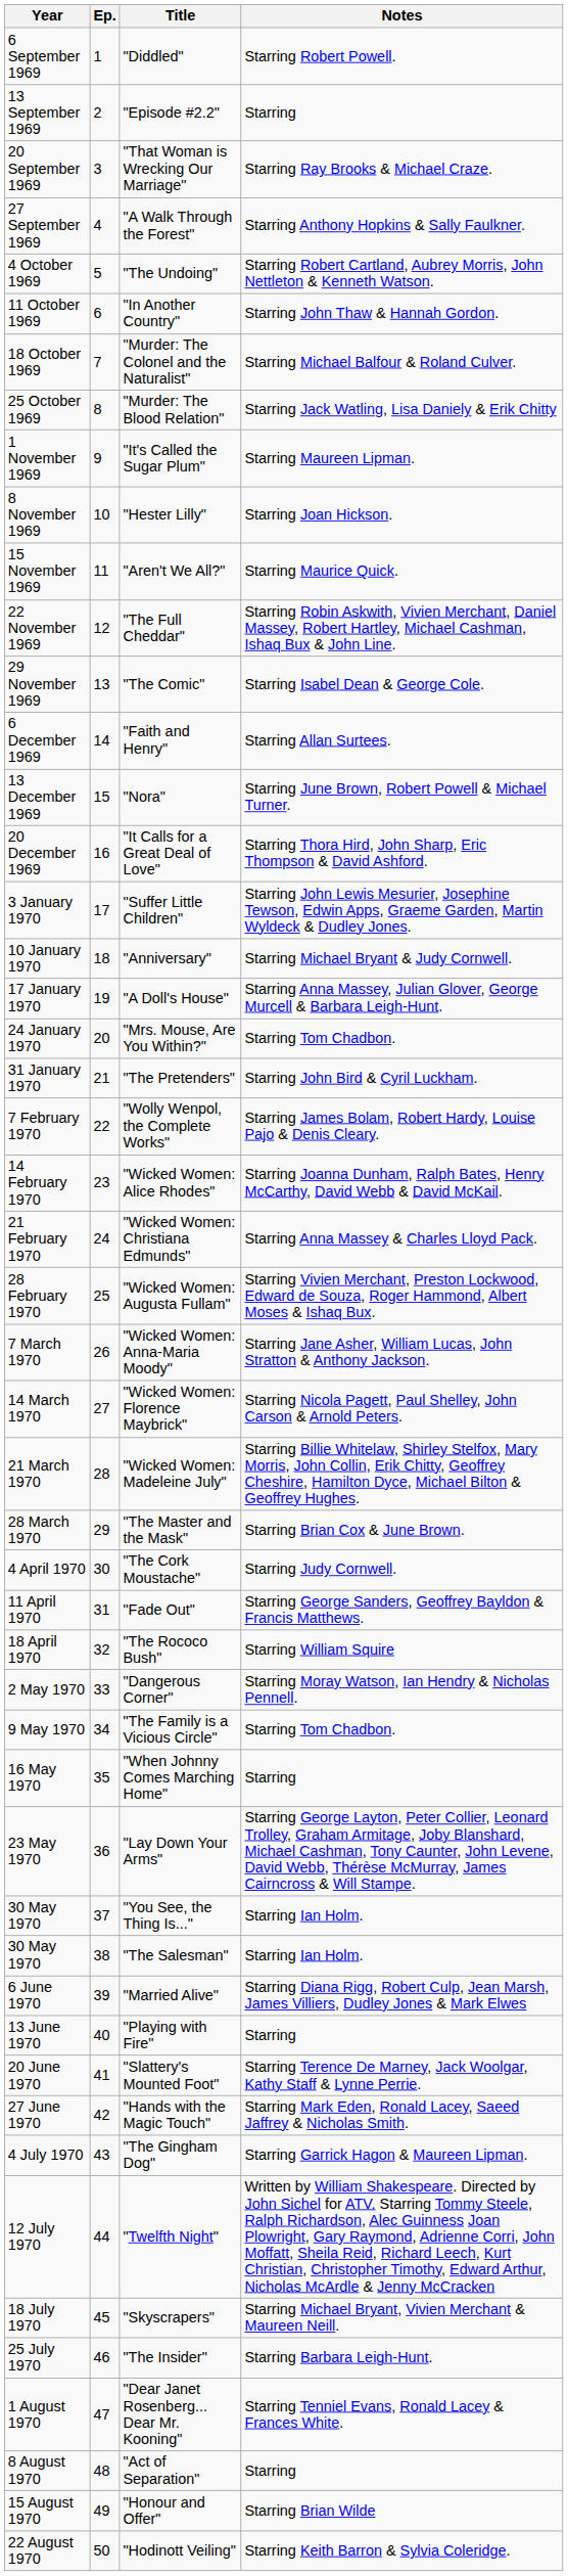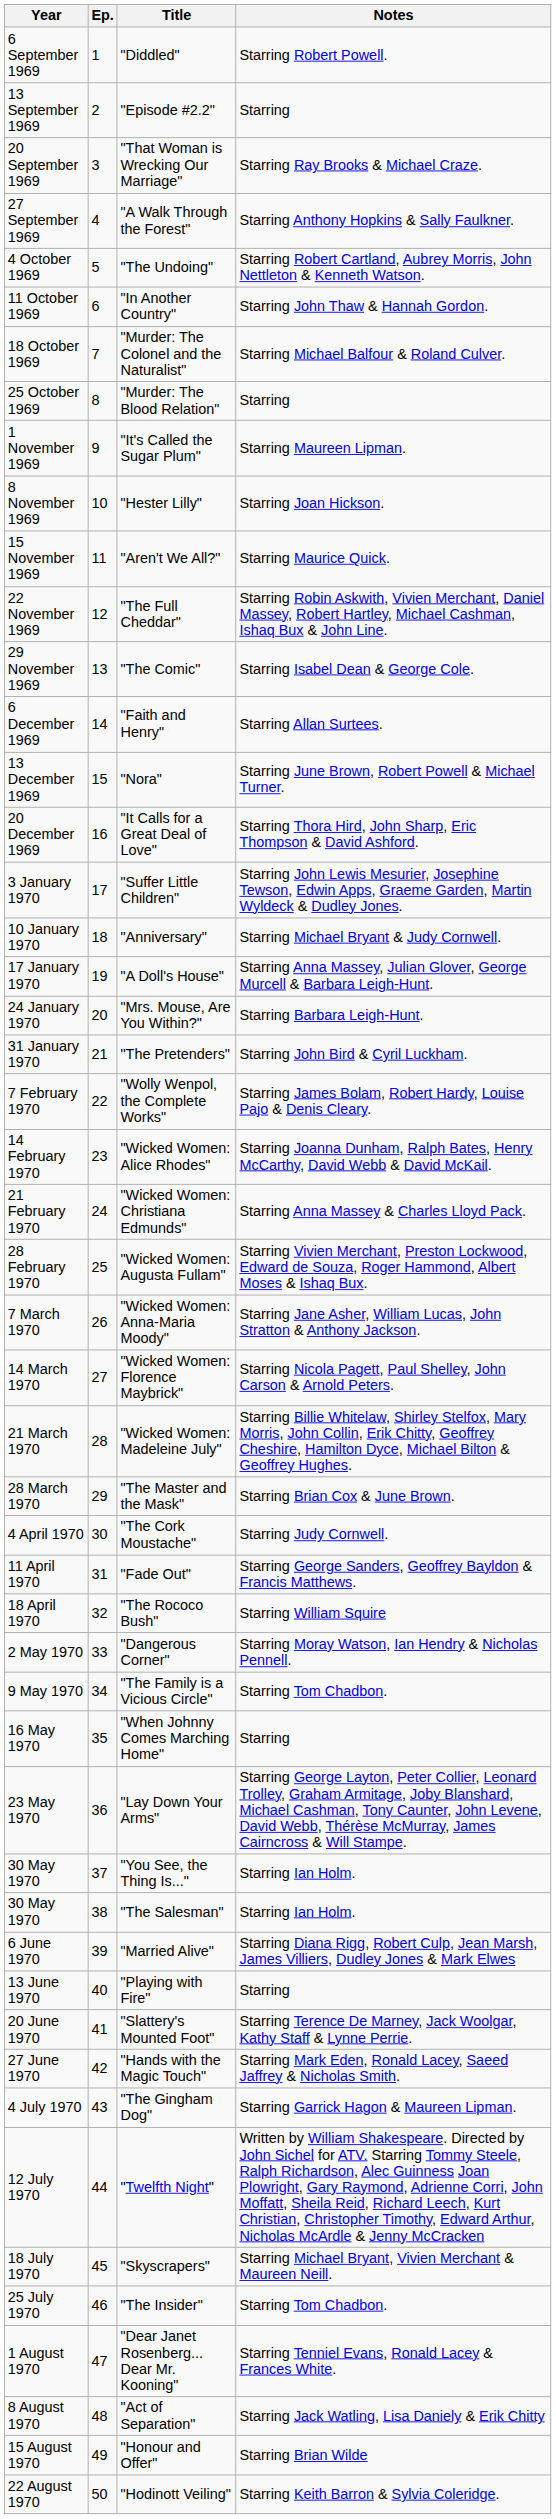"Murder: The Blood Relation" | Notes: Starring Jack Watling, Lisa Daniely & Erik Chitty -> Starring
"Mrs. Mouse, Are You Within?" | Notes: Starring Tom Chadbon. -> Starring Barbara Leigh-Hunt.
"The Insider" | Notes: Starring Barbara Leigh-Hunt. -> Starring Tom Chadbon.
"Act of Separation" | Notes: Starring -> Starring Jack Watling, Lisa Daniely & Erik Chitty
